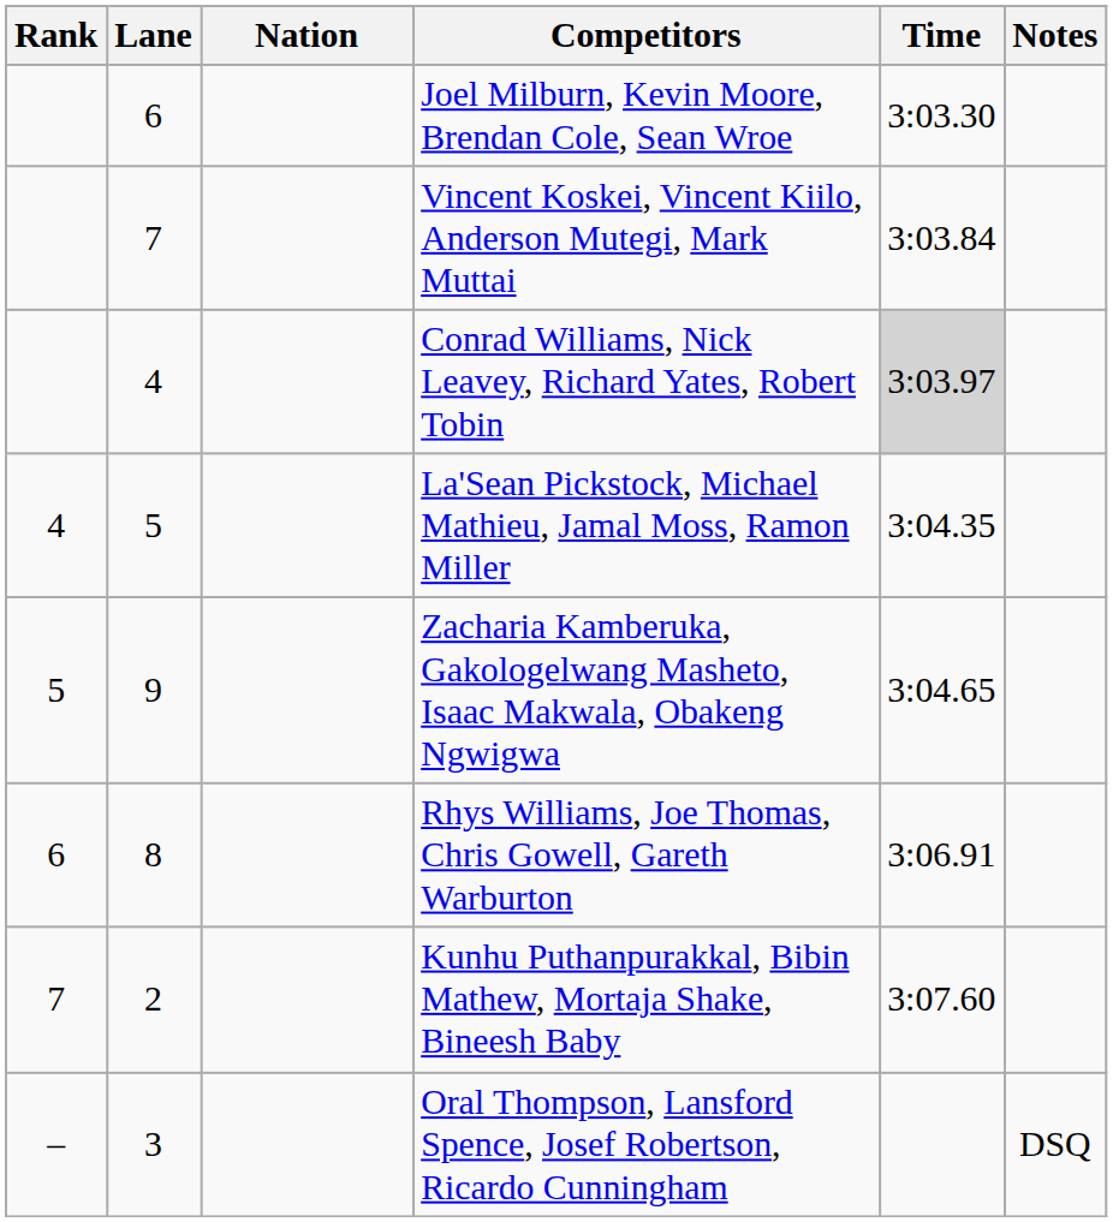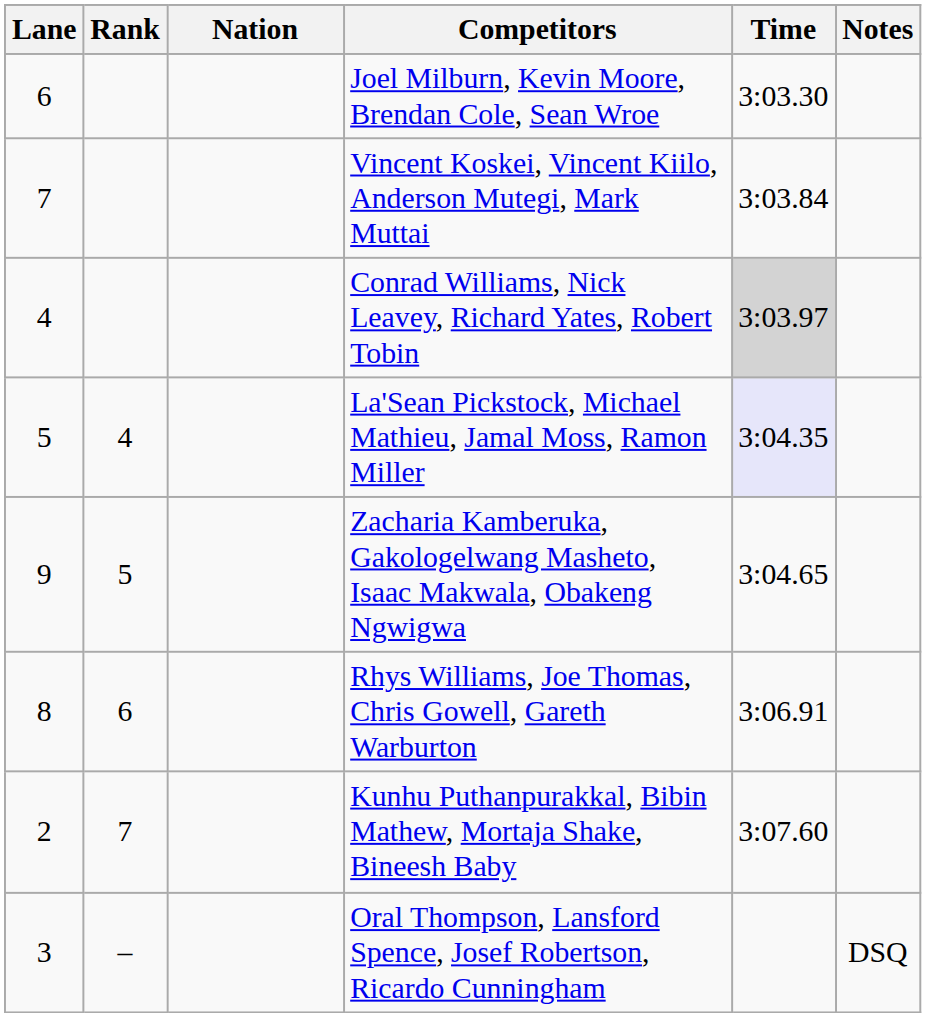columns swapped: Rank <-> Lane
La'Sean Pickstock, Michael Mathieu, Jamal Moss, Ramon Miller | Time: no background -> lavender background
